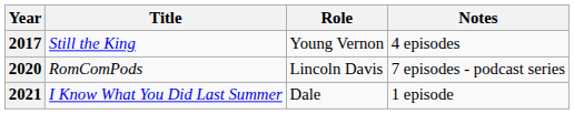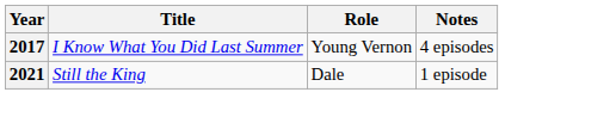2017 | Title: Still the King -> I Know What You Did Last Summer
- row: 2020 | RomComPods | Lincoln Davis | 7 episodes - podcast series
2021 | Title: I Know What You Did Last Summer -> Still the King
